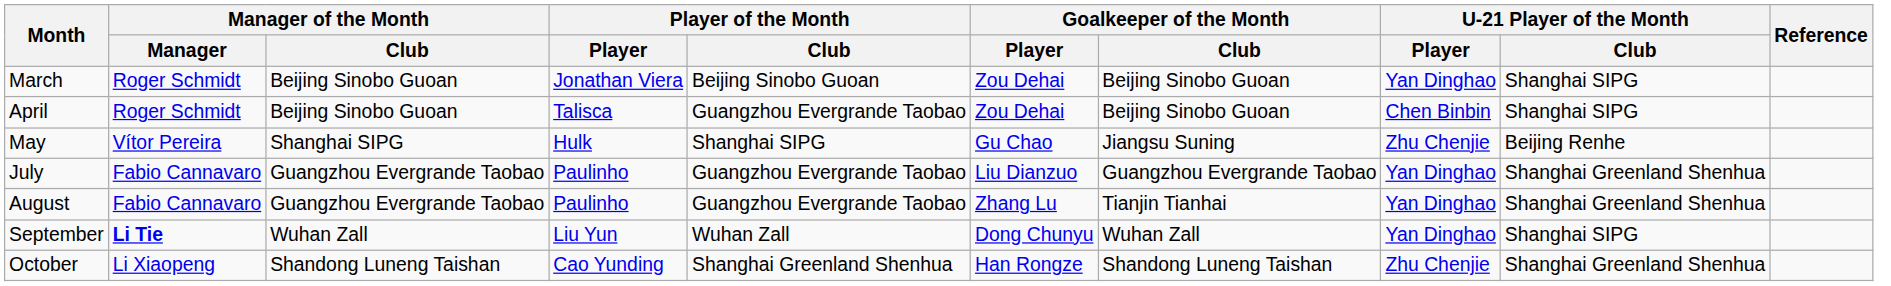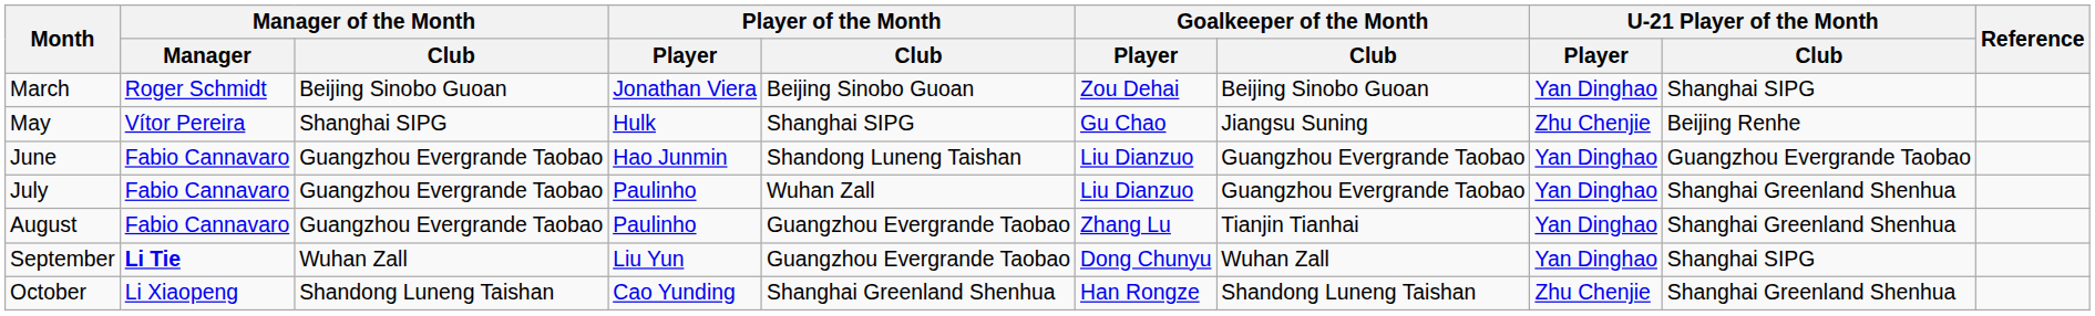- row: April | Roger Schmidt | Beijing Sinobo Guoan | Talisca | Guangzhou Evergrande Taobao | Zou Dehai | Beijing Sinobo Guoan | Chen Binbin | Shanghai SIPG
+ row: June | Fabio Cannavaro | Guangzhou Evergrande Taobao | Hao Junmin | Shandong Luneng Taishan | Liu Dianzuo | Guangzhou Evergrande Taobao | Yan Dinghao | Guangzhou Evergrande Taobao
July | Player of the Month / Club: Guangzhou Evergrande Taobao -> Wuhan Zall
September | Player of the Month / Club: Wuhan Zall -> Guangzhou Evergrande Taobao
